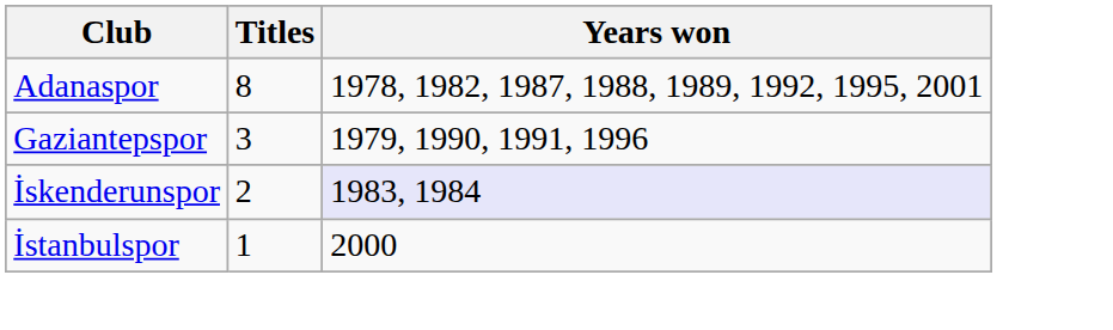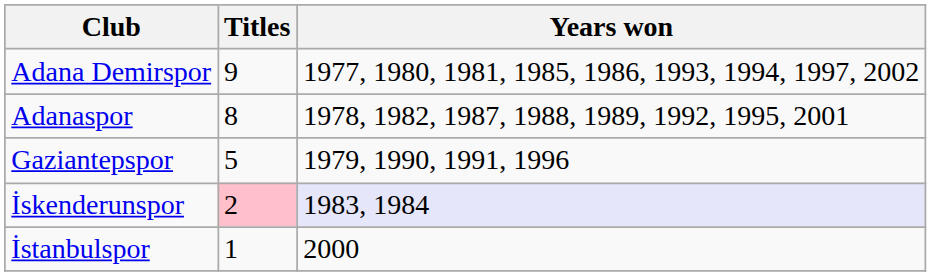+ row: Adana Demirspor | 9 | 1977, 1980, 1981, 1985, 1986, 1993, 1994, 1997, 2002
Gaziantepspor | Titles: 3 -> 5
İskenderunspor | Titles: no background -> pink background
